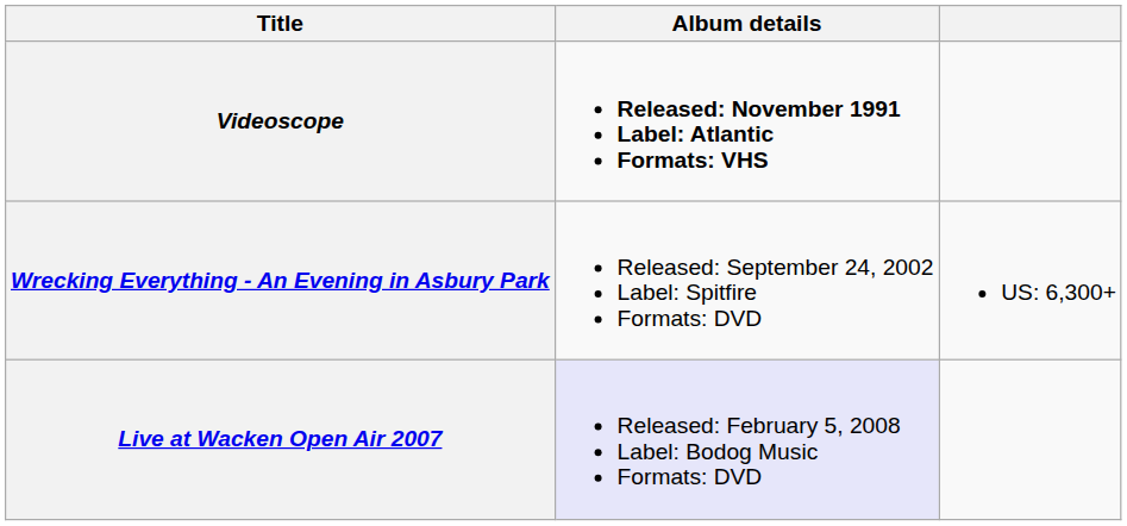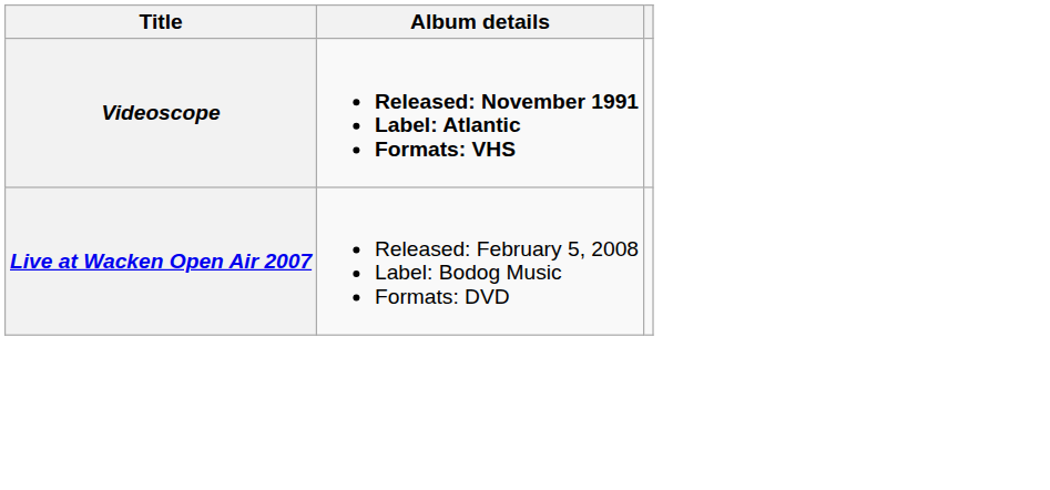- row: Wrecking Everything - An Evening in Asbury Park | Released: September 24, 2002 Label: Spitfire Formats: DVD | US: 6,300+
Live at Wacken Open Air 2007 | Album details: lavender background -> no background
